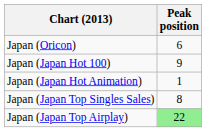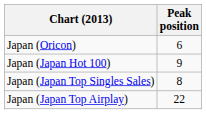- row: Japan (Japan Hot Animation) | 1
Japan (Japan Top Airplay) | Peak position: lightgreen background -> no background
